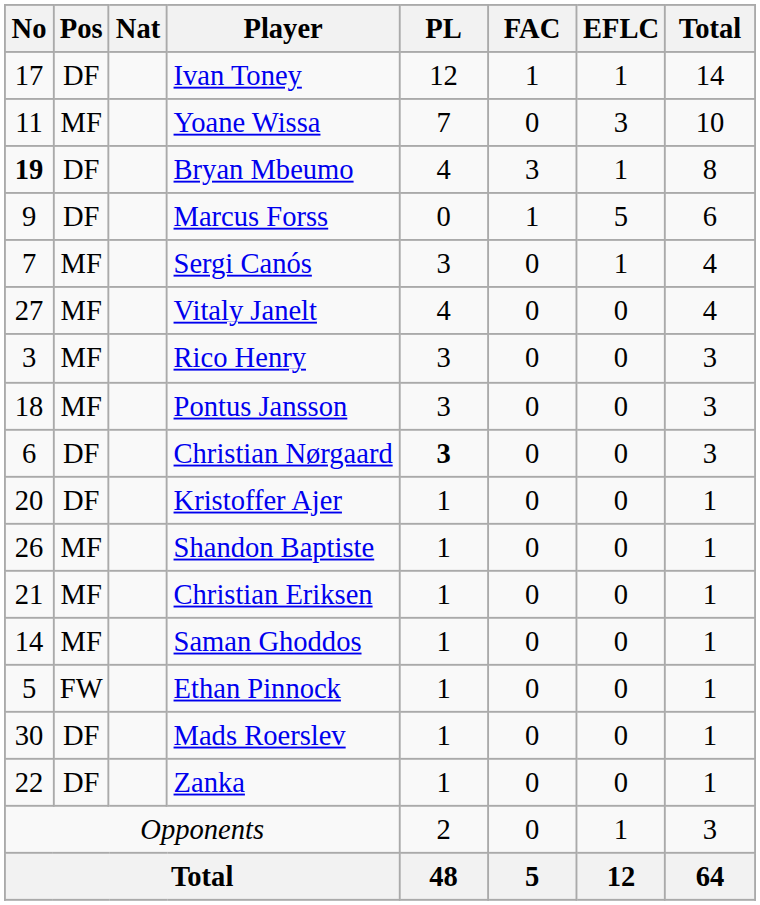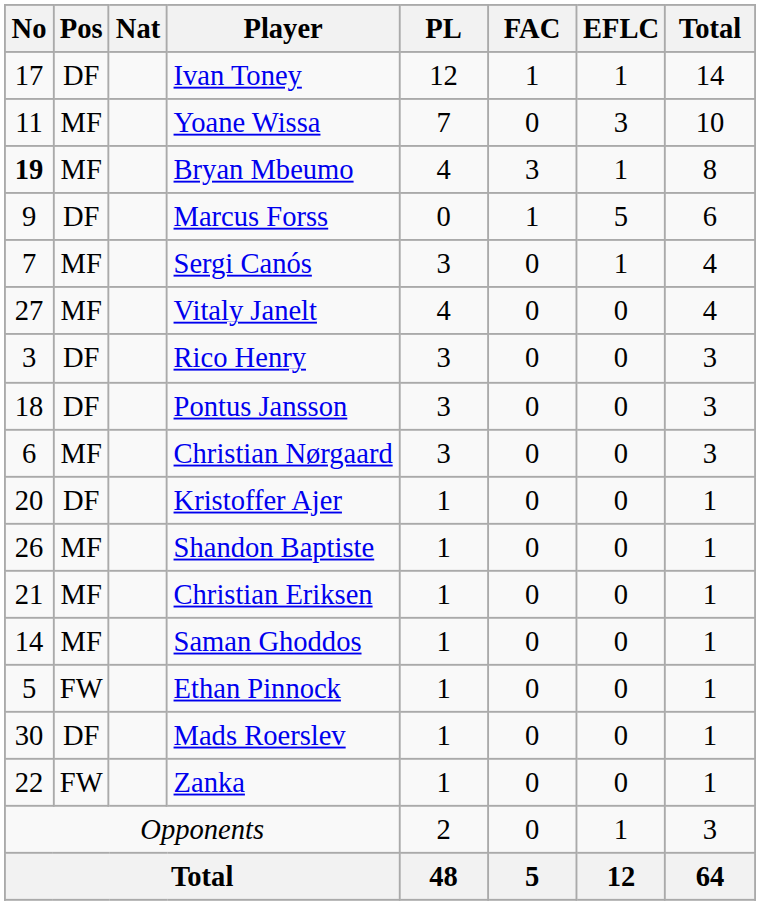Bryan Mbeumo | Pos: DF -> MF
Rico Henry | Pos: MF -> DF
Pontus Jansson | Pos: MF -> DF
Christian Nørgaard | Pos: DF -> MF
Christian Nørgaard | PL: bold -> normal
Zanka | Pos: DF -> FW
